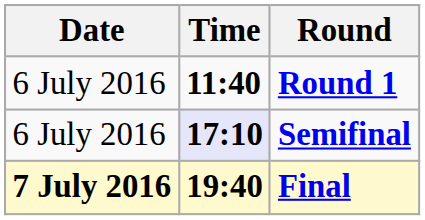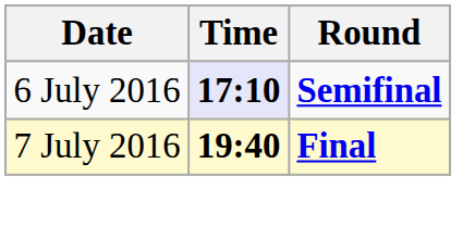- row: 6 July 2016 | 11:40 | Round 1
Final | Date: bold -> normal
